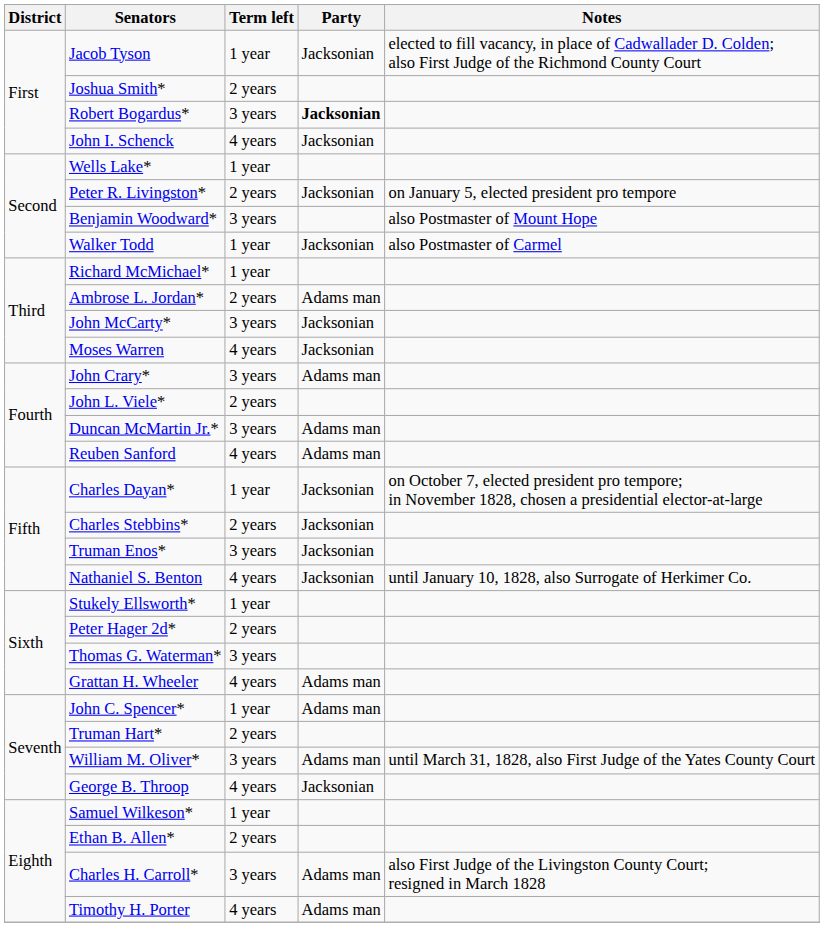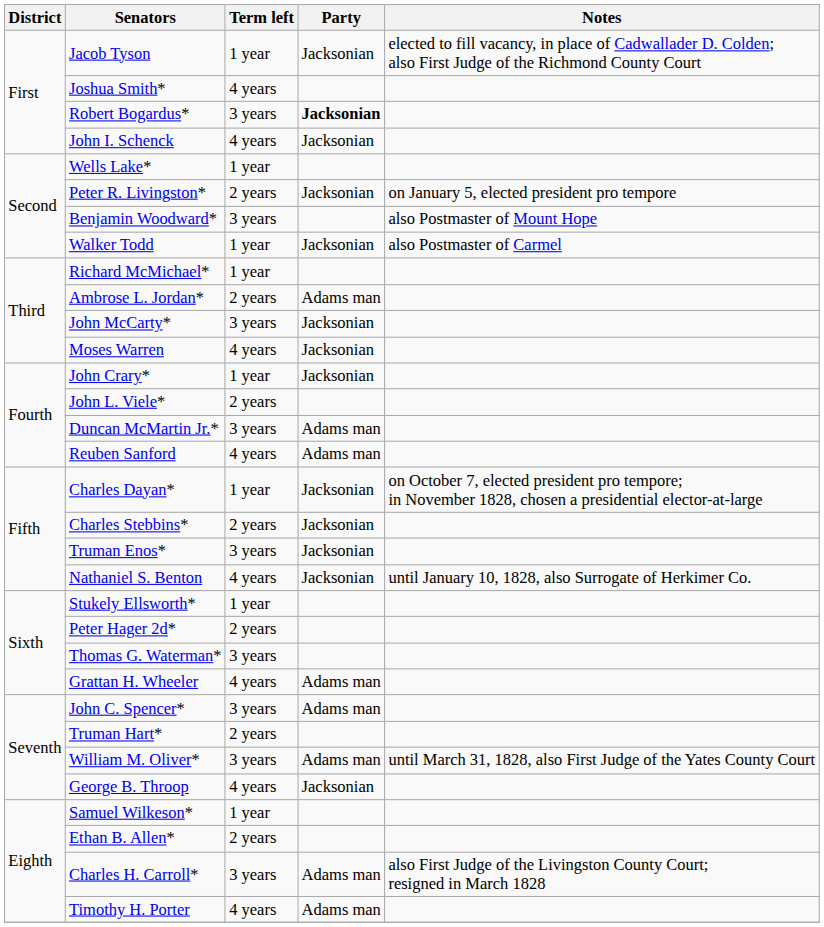Joshua Smith* | Term left: 2 years -> 4 years
John Crary* | Term left: 3 years -> 1 year
John Crary* | Party: Adams man -> Jacksonian
John C. Spencer* | Term left: 1 year -> 3 years
